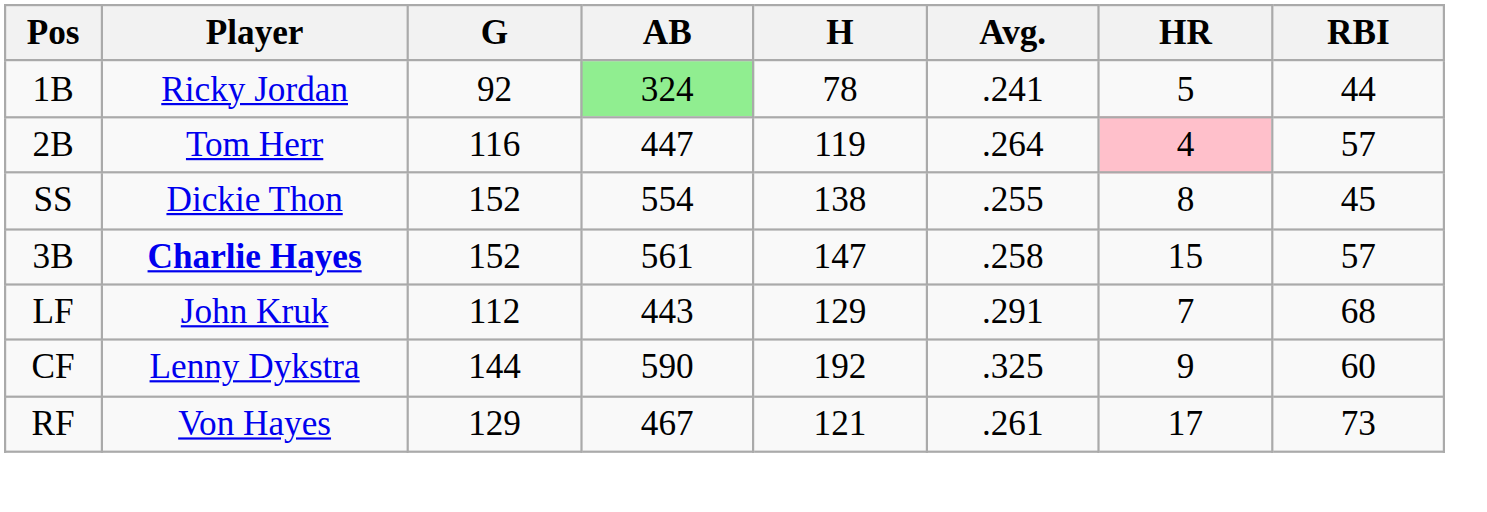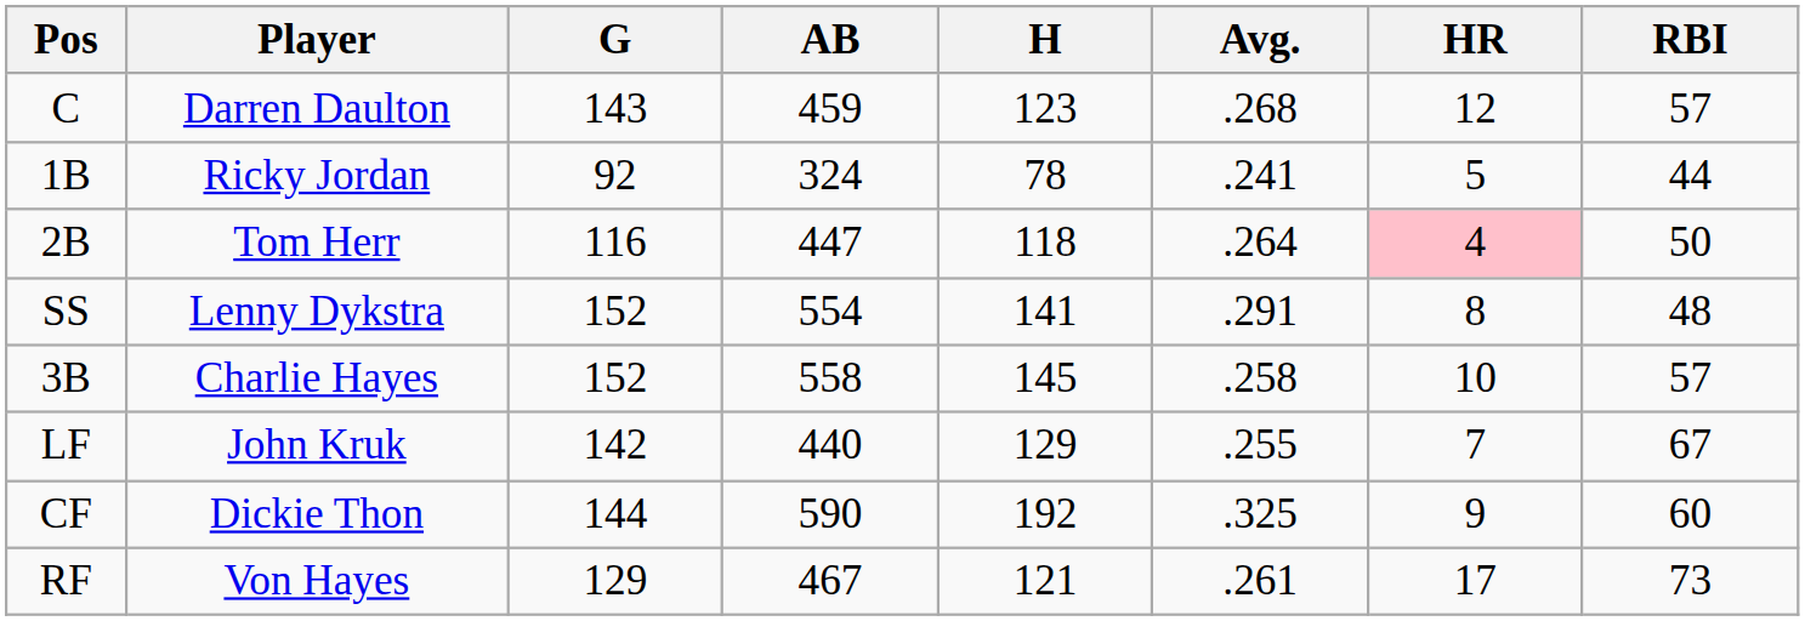+ row: C | Darren Daulton | 143 | 459 | 123 | .268 | 12 | 57
1B | AB: lightgreen background -> no background
2B | H: 119 -> 118
2B | RBI: 57 -> 50
SS | Player: Dickie Thon -> Lenny Dykstra
SS | H: 138 -> 141
SS | Avg.: .255 -> .291
SS | RBI: 45 -> 48
3B | Player: bold -> normal
3B | AB: 561 -> 558
3B | H: 147 -> 145
3B | HR: 15 -> 10
LF | G: 112 -> 142
LF | AB: 443 -> 440
LF | Avg.: .291 -> .255
LF | RBI: 68 -> 67
CF | Player: Lenny Dykstra -> Dickie Thon
